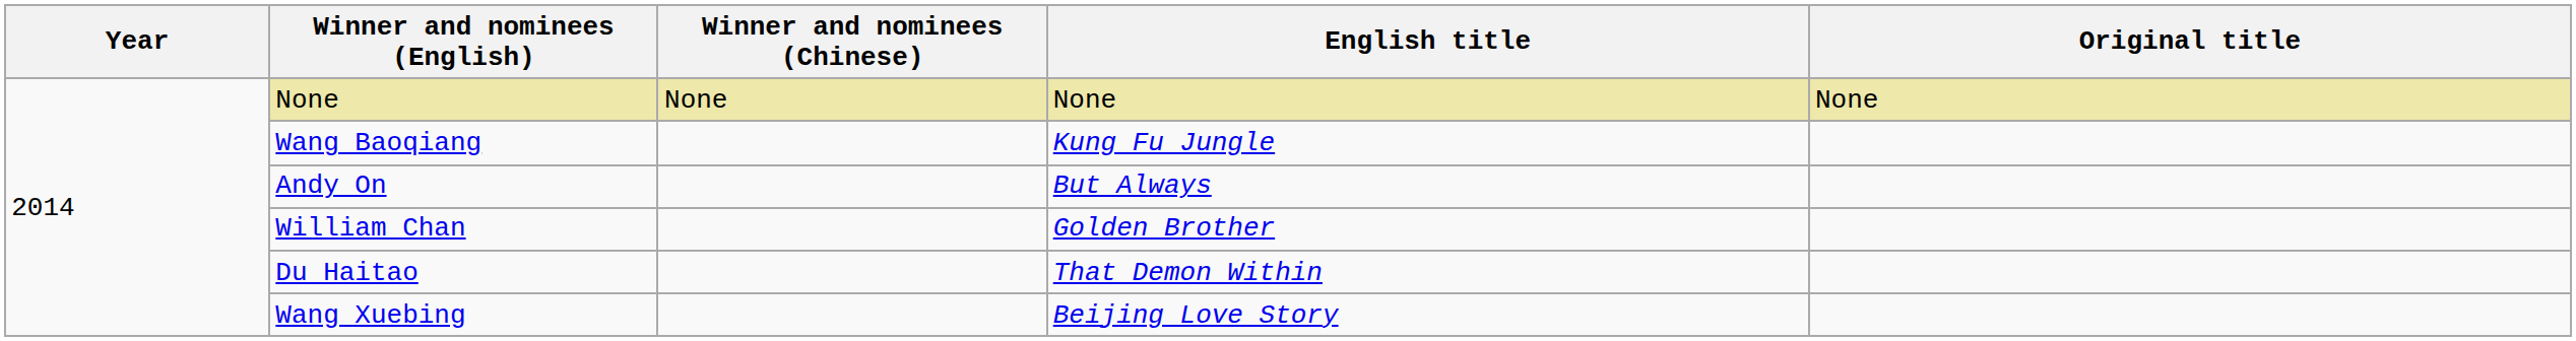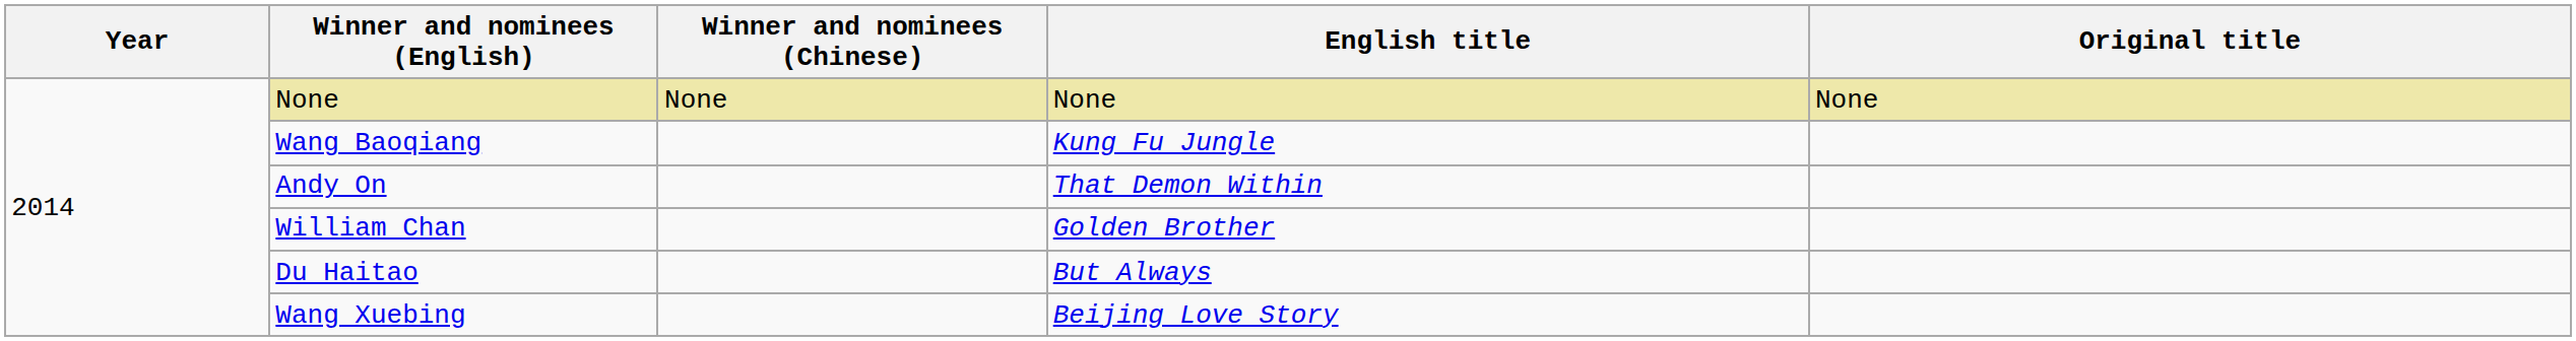Andy On | English title: But Always -> That Demon Within
Du Haitao | English title: That Demon Within -> But Always
